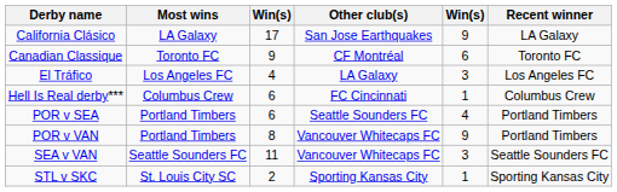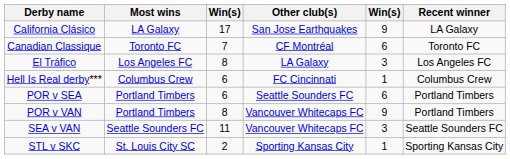Canadian Classique | column 3: 9 -> 7
El Tráfico | column 3: 4 -> 8
POR v SEA | column 5: 4 -> 6
